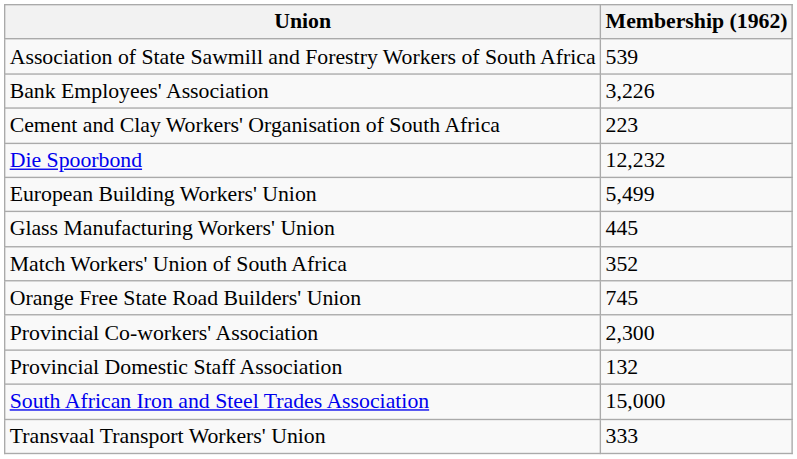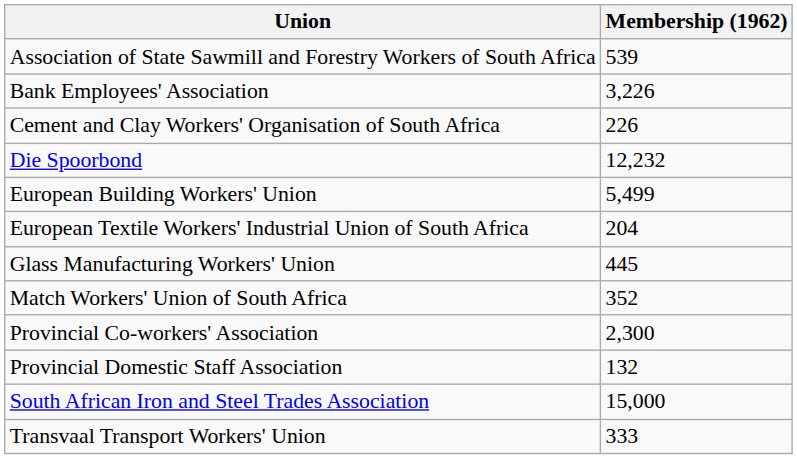Cement and Clay Workers' Organisation of South Africa | Membership (1962): 223 -> 226
+ row: European Textile Workers' Industrial Union of South Africa | 204
- row: Orange Free State Road Builders' Union | 745
